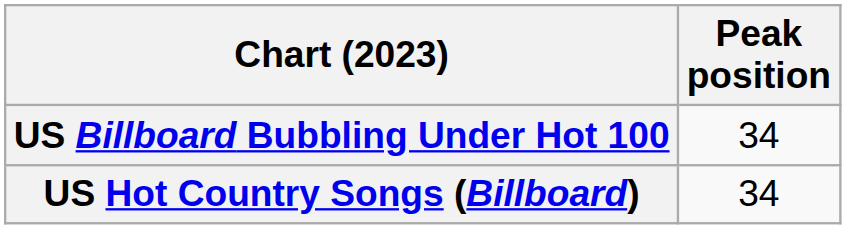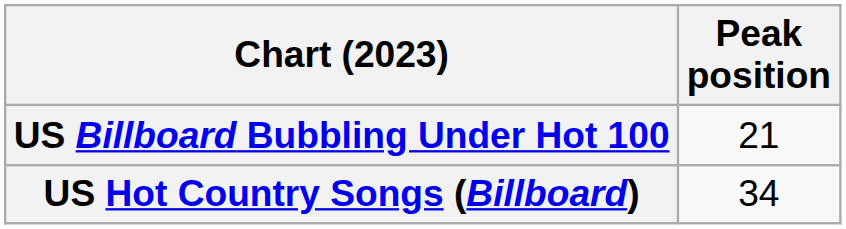US Billboard Bubbling Under Hot 100 | Peak position: 34 -> 21
